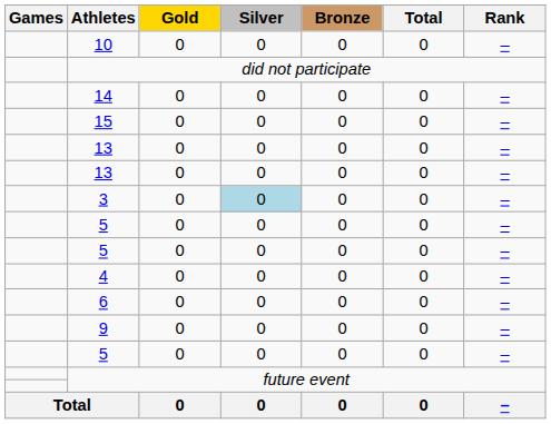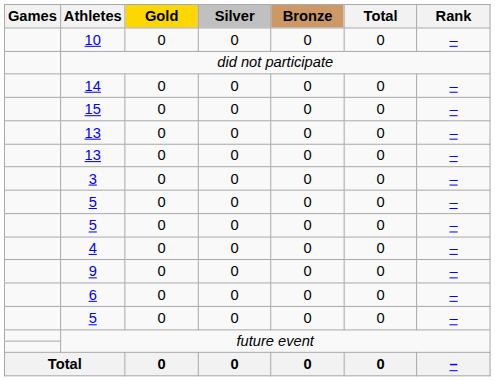3 | Silver: lightblue background -> no background
rows swapped: 9 <-> 6
